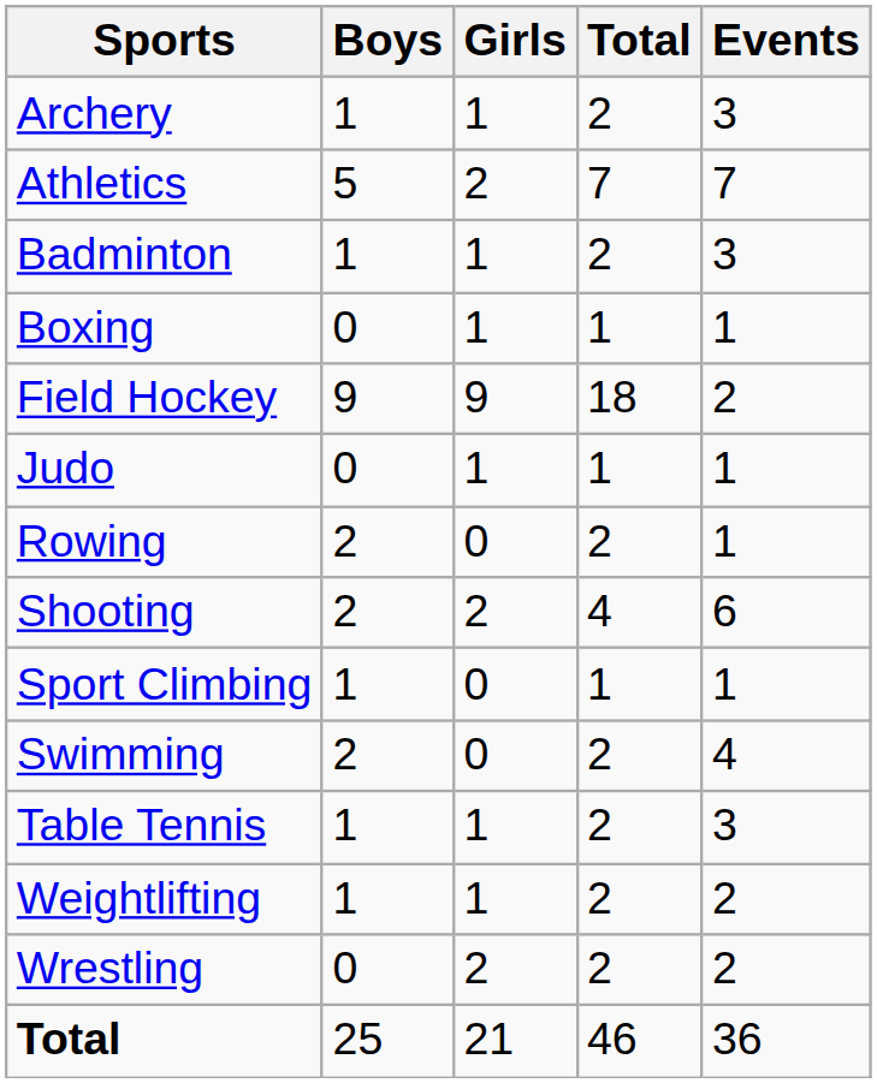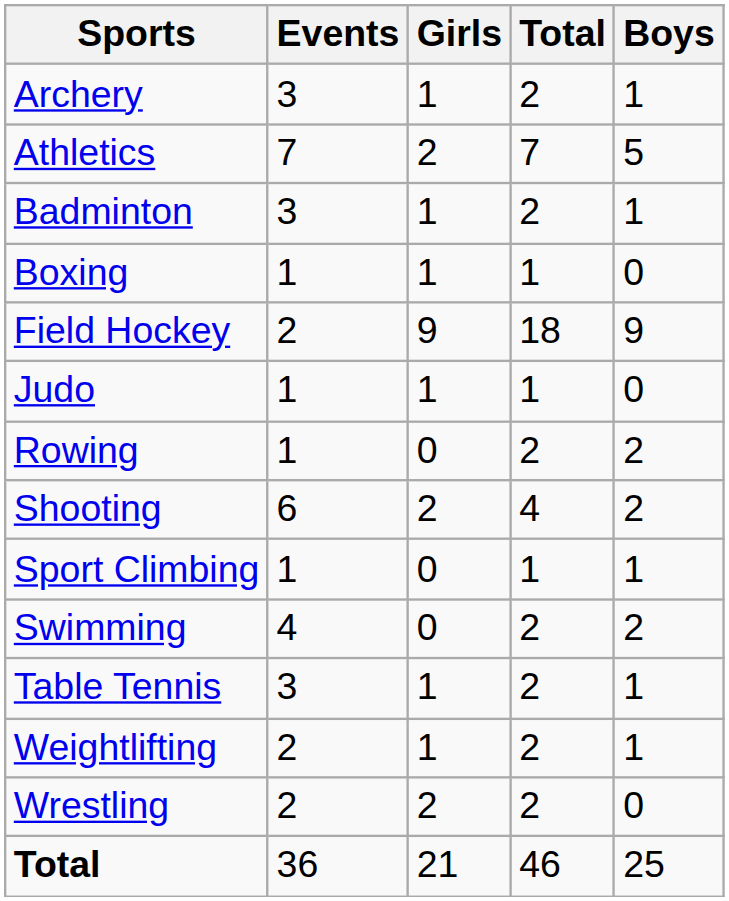columns swapped: Boys <-> Events
